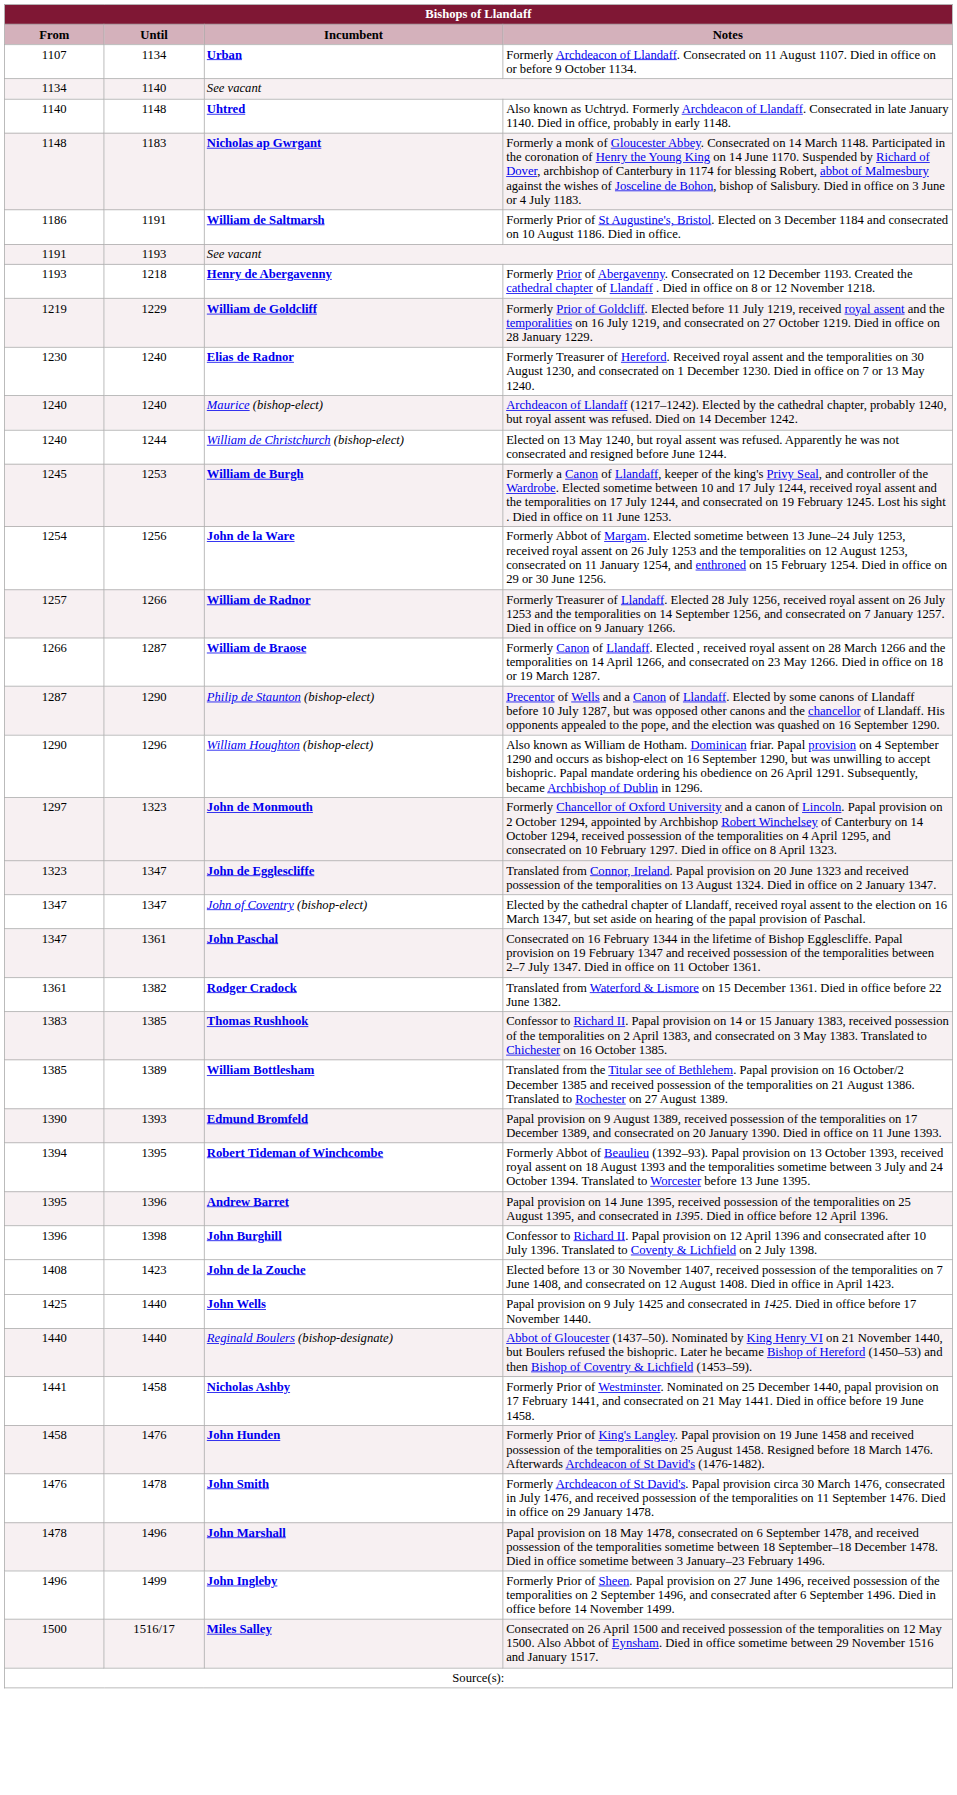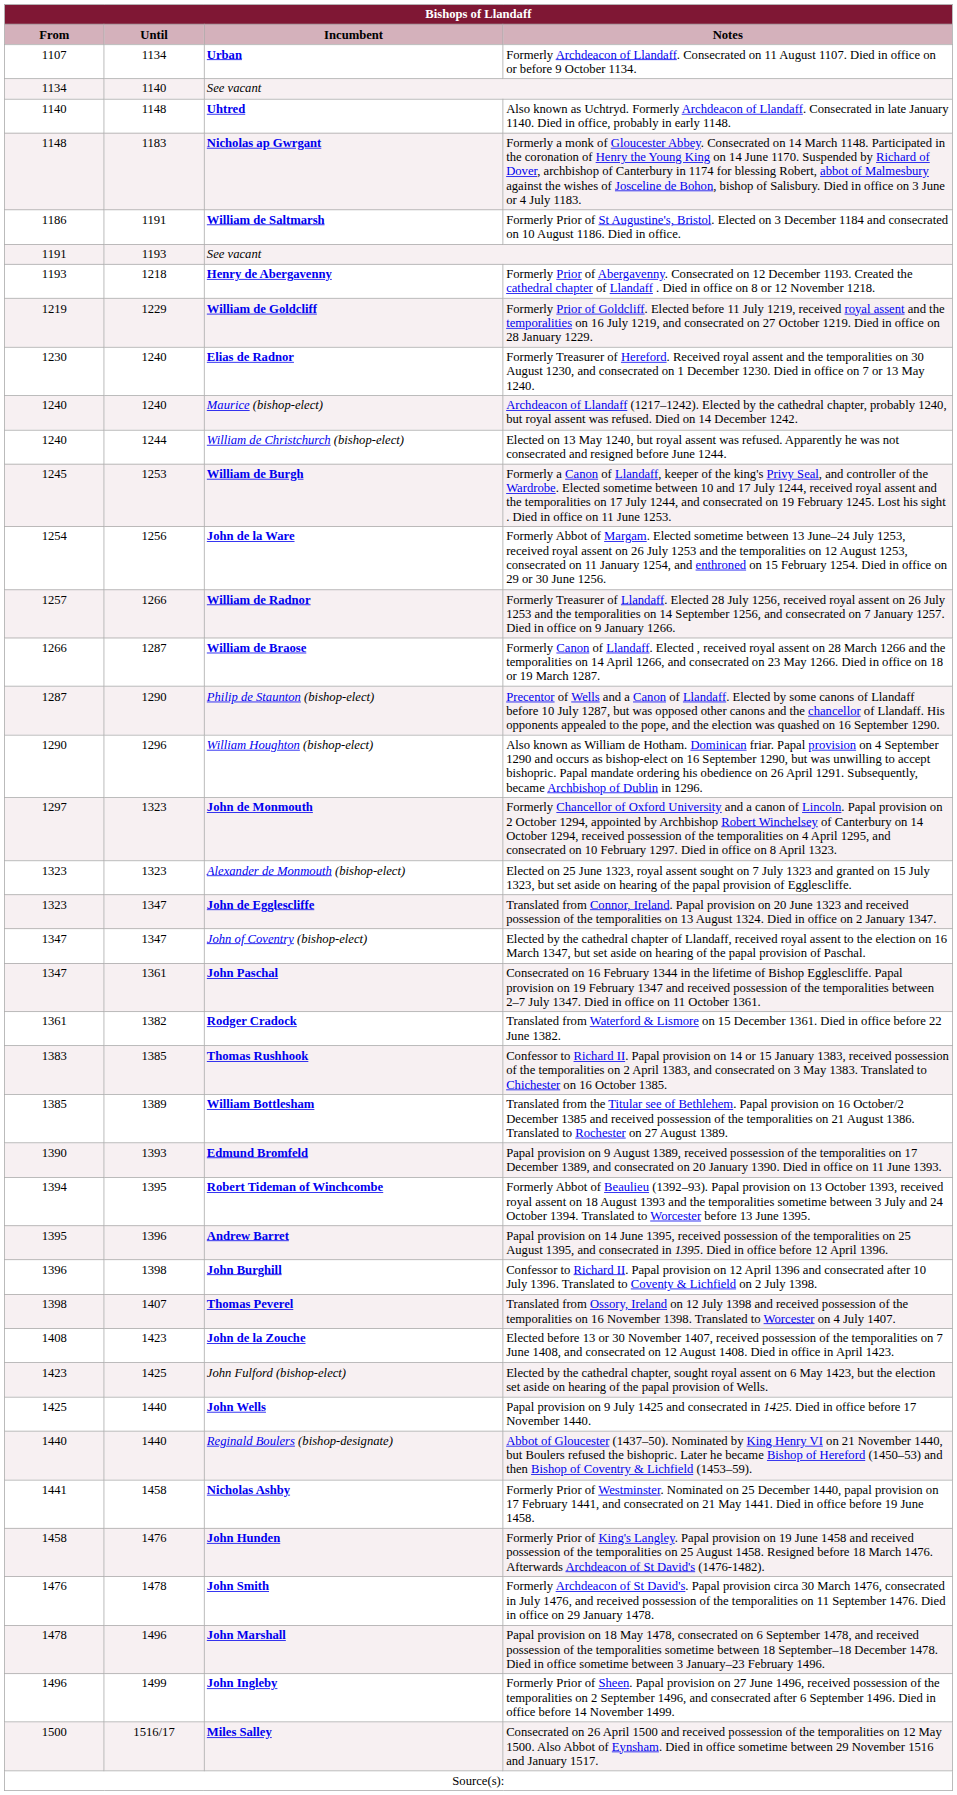+ row: 1323 | 1323 | Alexander de Monmouth (bishop-elect) | Elected on 25 June 1323, royal assent sought on 7 July 1323 and granted on 15 July 1323, but set aside on hearing of the papal provision of Egglescliffe.
+ row: 1398 | 1407 | Thomas Peverel | Translated from Ossory, Ireland on 12 July 1398 and received possession of the temporalities on 16 November 1398. Translated to Worcester on 4 July 1407.
+ row: 1423 | 1425 | John Fulford (bishop-elect) | Elected by the cathedral chapter, sought royal assent on 6 May 1423, but the election set aside on hearing of the papal provision of Wells.
